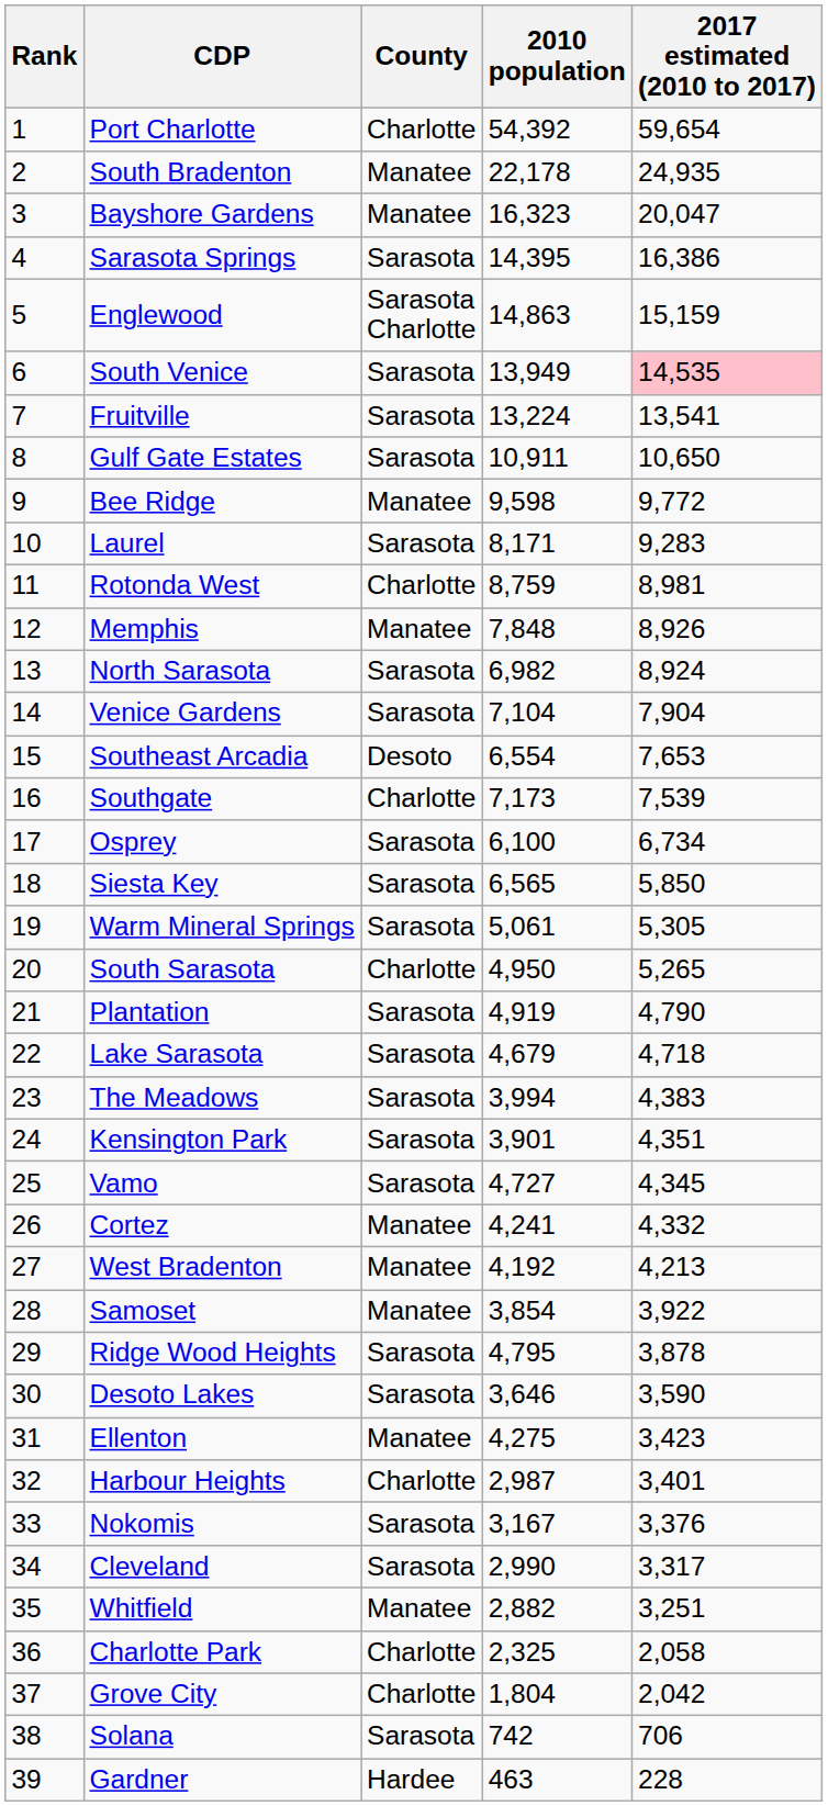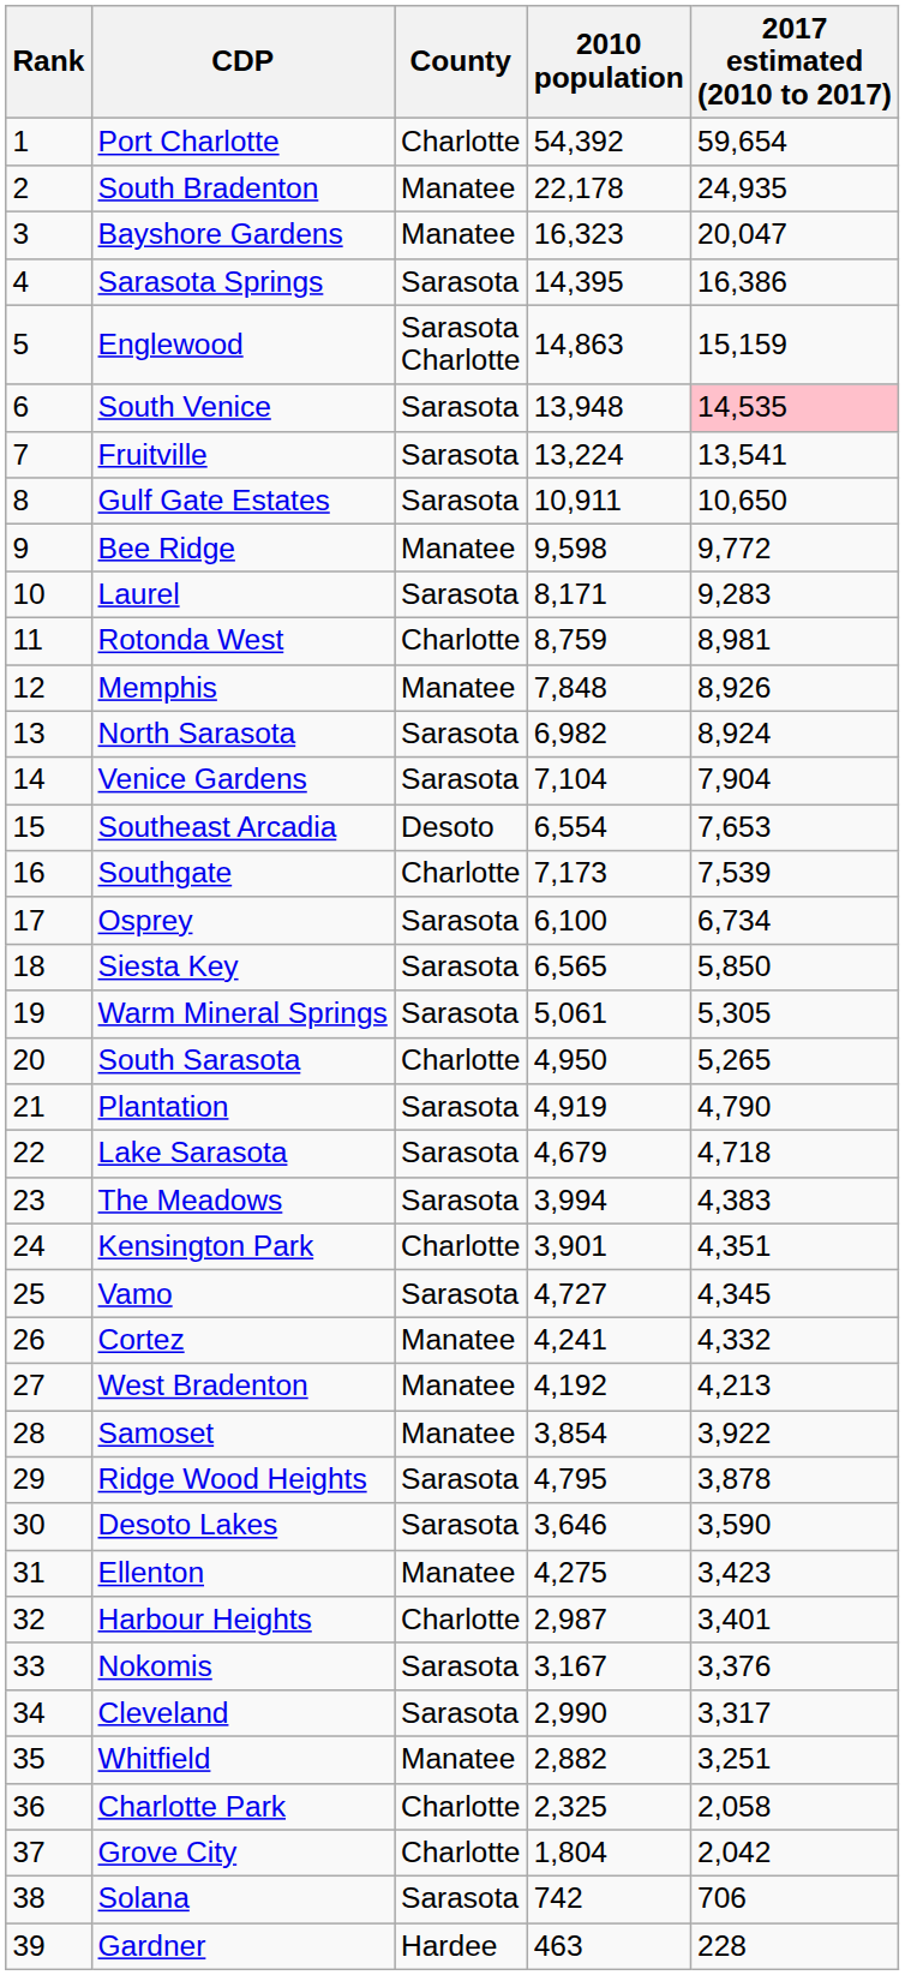South Venice | 2010 population: 13,949 -> 13,948
Kensington Park | County: Sarasota -> Charlotte
